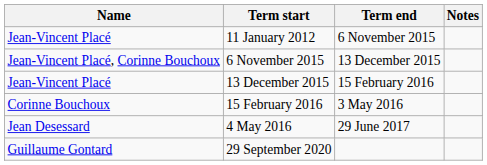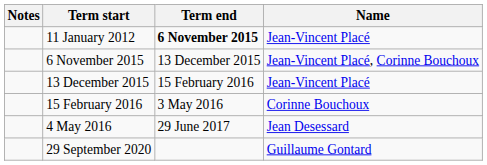columns swapped: Name <-> Notes
11 January 2012 | Term end: normal -> bold
